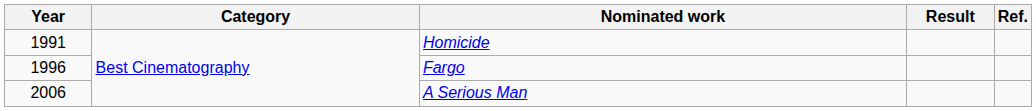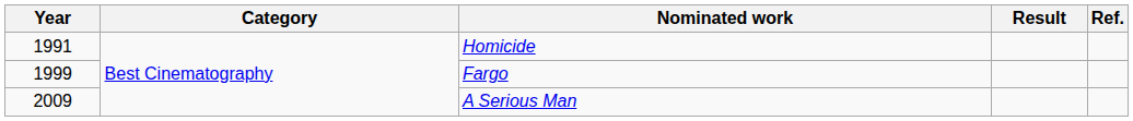Fargo | Year: 1996 -> 1999
A Serious Man | Year: 2006 -> 2009
